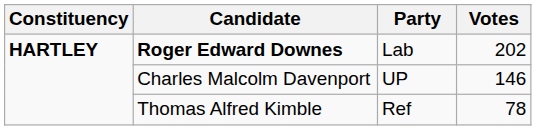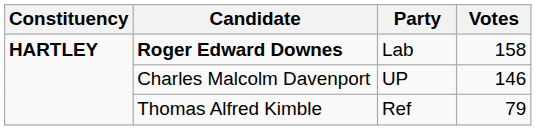Roger Edward Downes | Votes: 202 -> 158
Thomas Alfred Kimble | Votes: 78 -> 79
